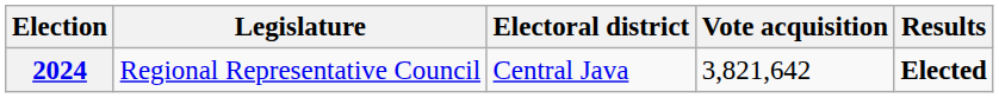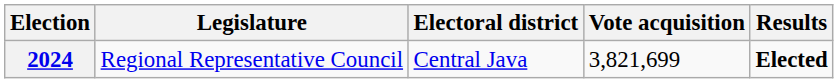2024 | Vote acquisition: 3,821,642 -> 3,821,699
